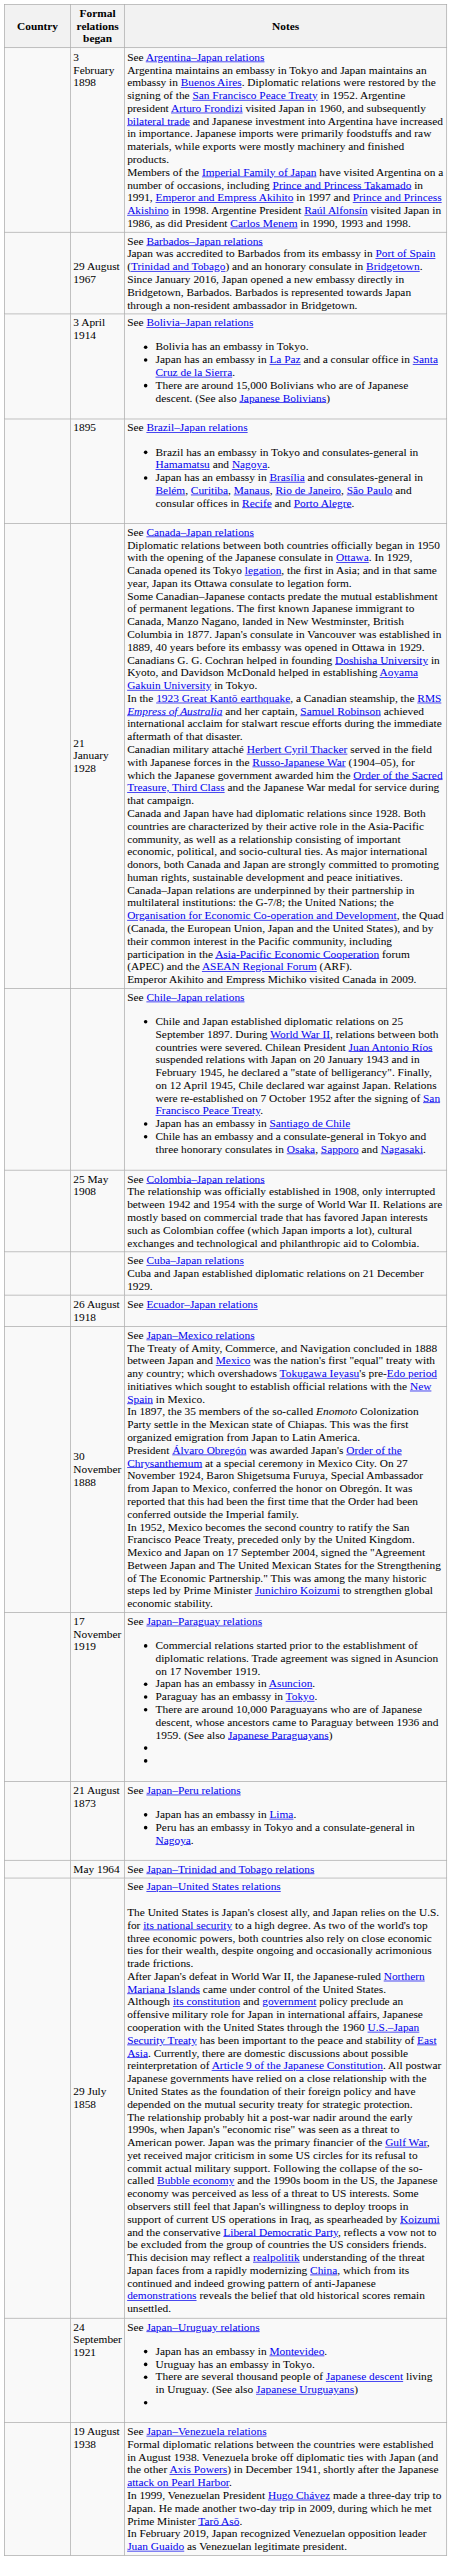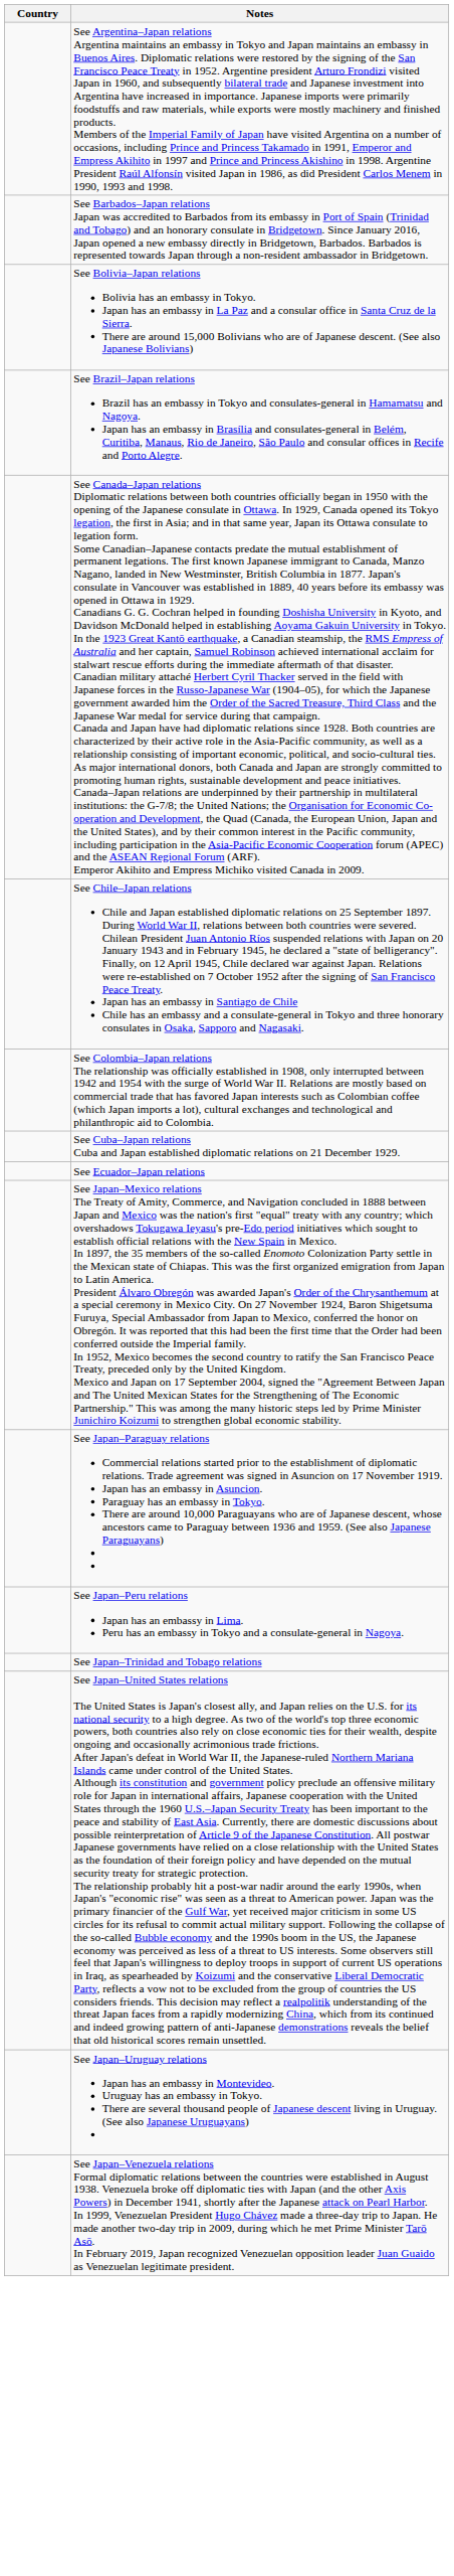- column: Formal relations began | 3 February 1898 | 29 August 1967 | 3 April 1914 | 1895 | 21 January 1928 | 25 May 1908 | 26 August 1918 | 30 November 1888 | 17 November 1919 | 21 August 1873 | May 1964 | 29 July 1858 | 24 September 1921 | 19 August 1938
